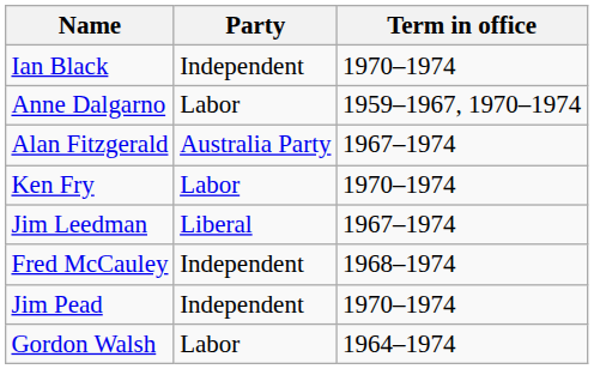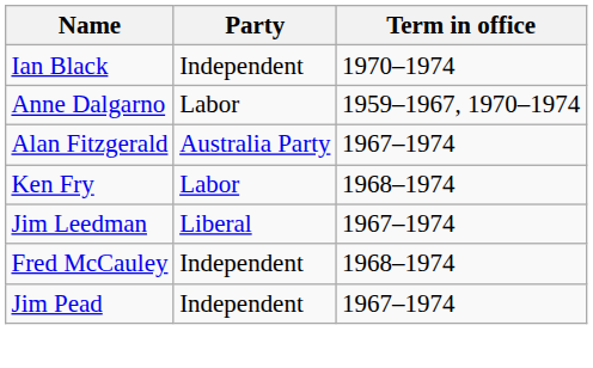Ken Fry | Term in office: 1970–1974 -> 1968–1974
Jim Pead | Term in office: 1970–1974 -> 1967–1974
- row: Gordon Walsh | Labor | 1964–1974
